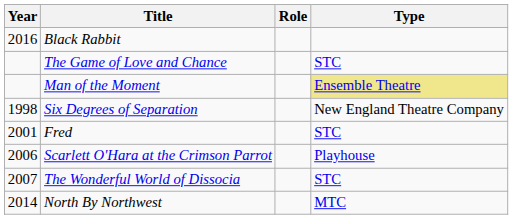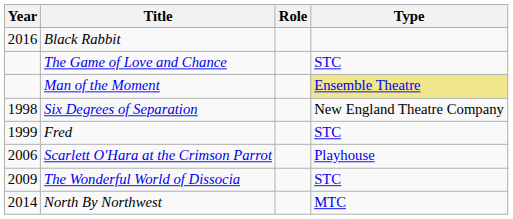Fred | Year: 2001 -> 1999
The Wonderful World of Dissocia | Year: 2007 -> 2009
